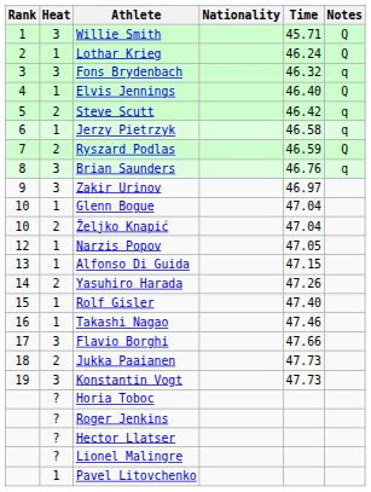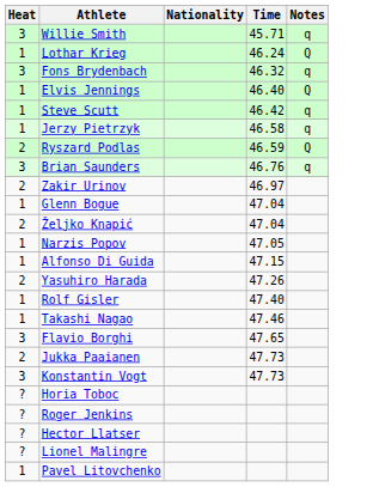- column: Rank | 1 | 2 | 3 | 4 | 5 | 6 | 7 | 8 | 9 | 10 | 10 | 12 | 13 | 14 | 15 | 16 | 17 | 18 | 19
Willie Smith | Notes: Q -> q
Steve Scutt | Heat: 2 -> 1
Zakir Urinov | Heat: 3 -> 2
Flavio Borghi | Time: 47.66 -> 47.65
